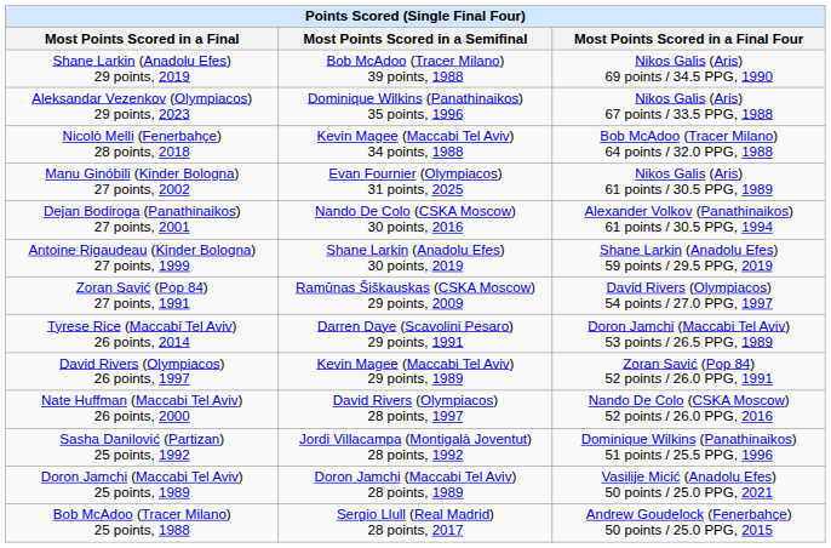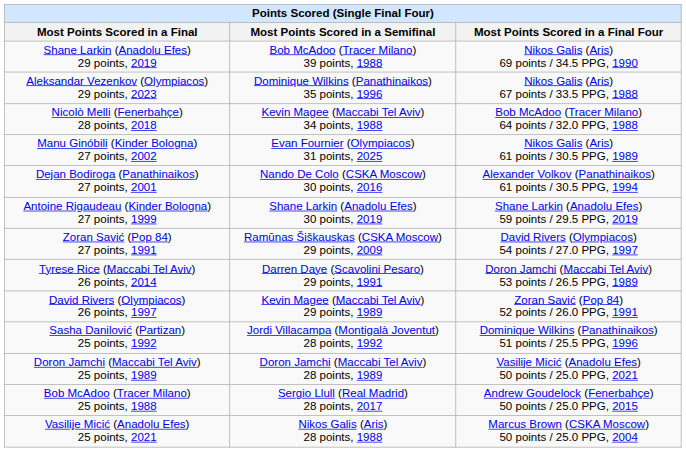- row: Nate Huffman (Maccabi Tel Aviv) 26 points, 2000 | David Rivers (Olympiacos) 28 points, 1997 | Nando De Colo (CSKA Moscow) 52 points / 26.0 PPG, 2016
+ row: Vasilije Micić (Anadolu Efes) 25 points, 2021 | Nikos Galis (Aris) 28 points, 1988 | Marcus Brown (CSKA Moscow) 50 points / 25.0 PPG, 2004
